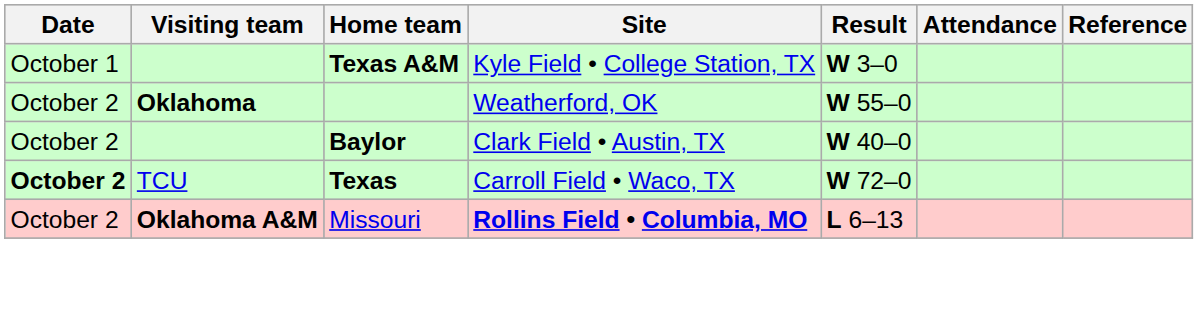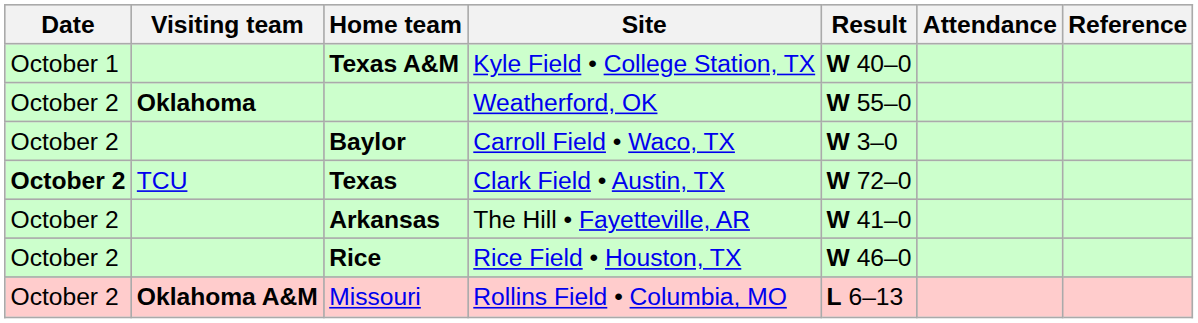Texas A&M | Result: W 3–0 -> W 40–0
Baylor | Site: Clark Field • Austin, TX -> Carroll Field • Waco, TX
Baylor | Result: W 40–0 -> W 3–0
Texas | Site: Carroll Field • Waco, TX -> Clark Field • Austin, TX
+ row: October 2 | Arkansas | The Hill • Fayetteville, AR | W 41–0
+ row: October 2 | Rice | Rice Field • Houston, TX | W 46–0
Missouri | Site: bold -> normal
